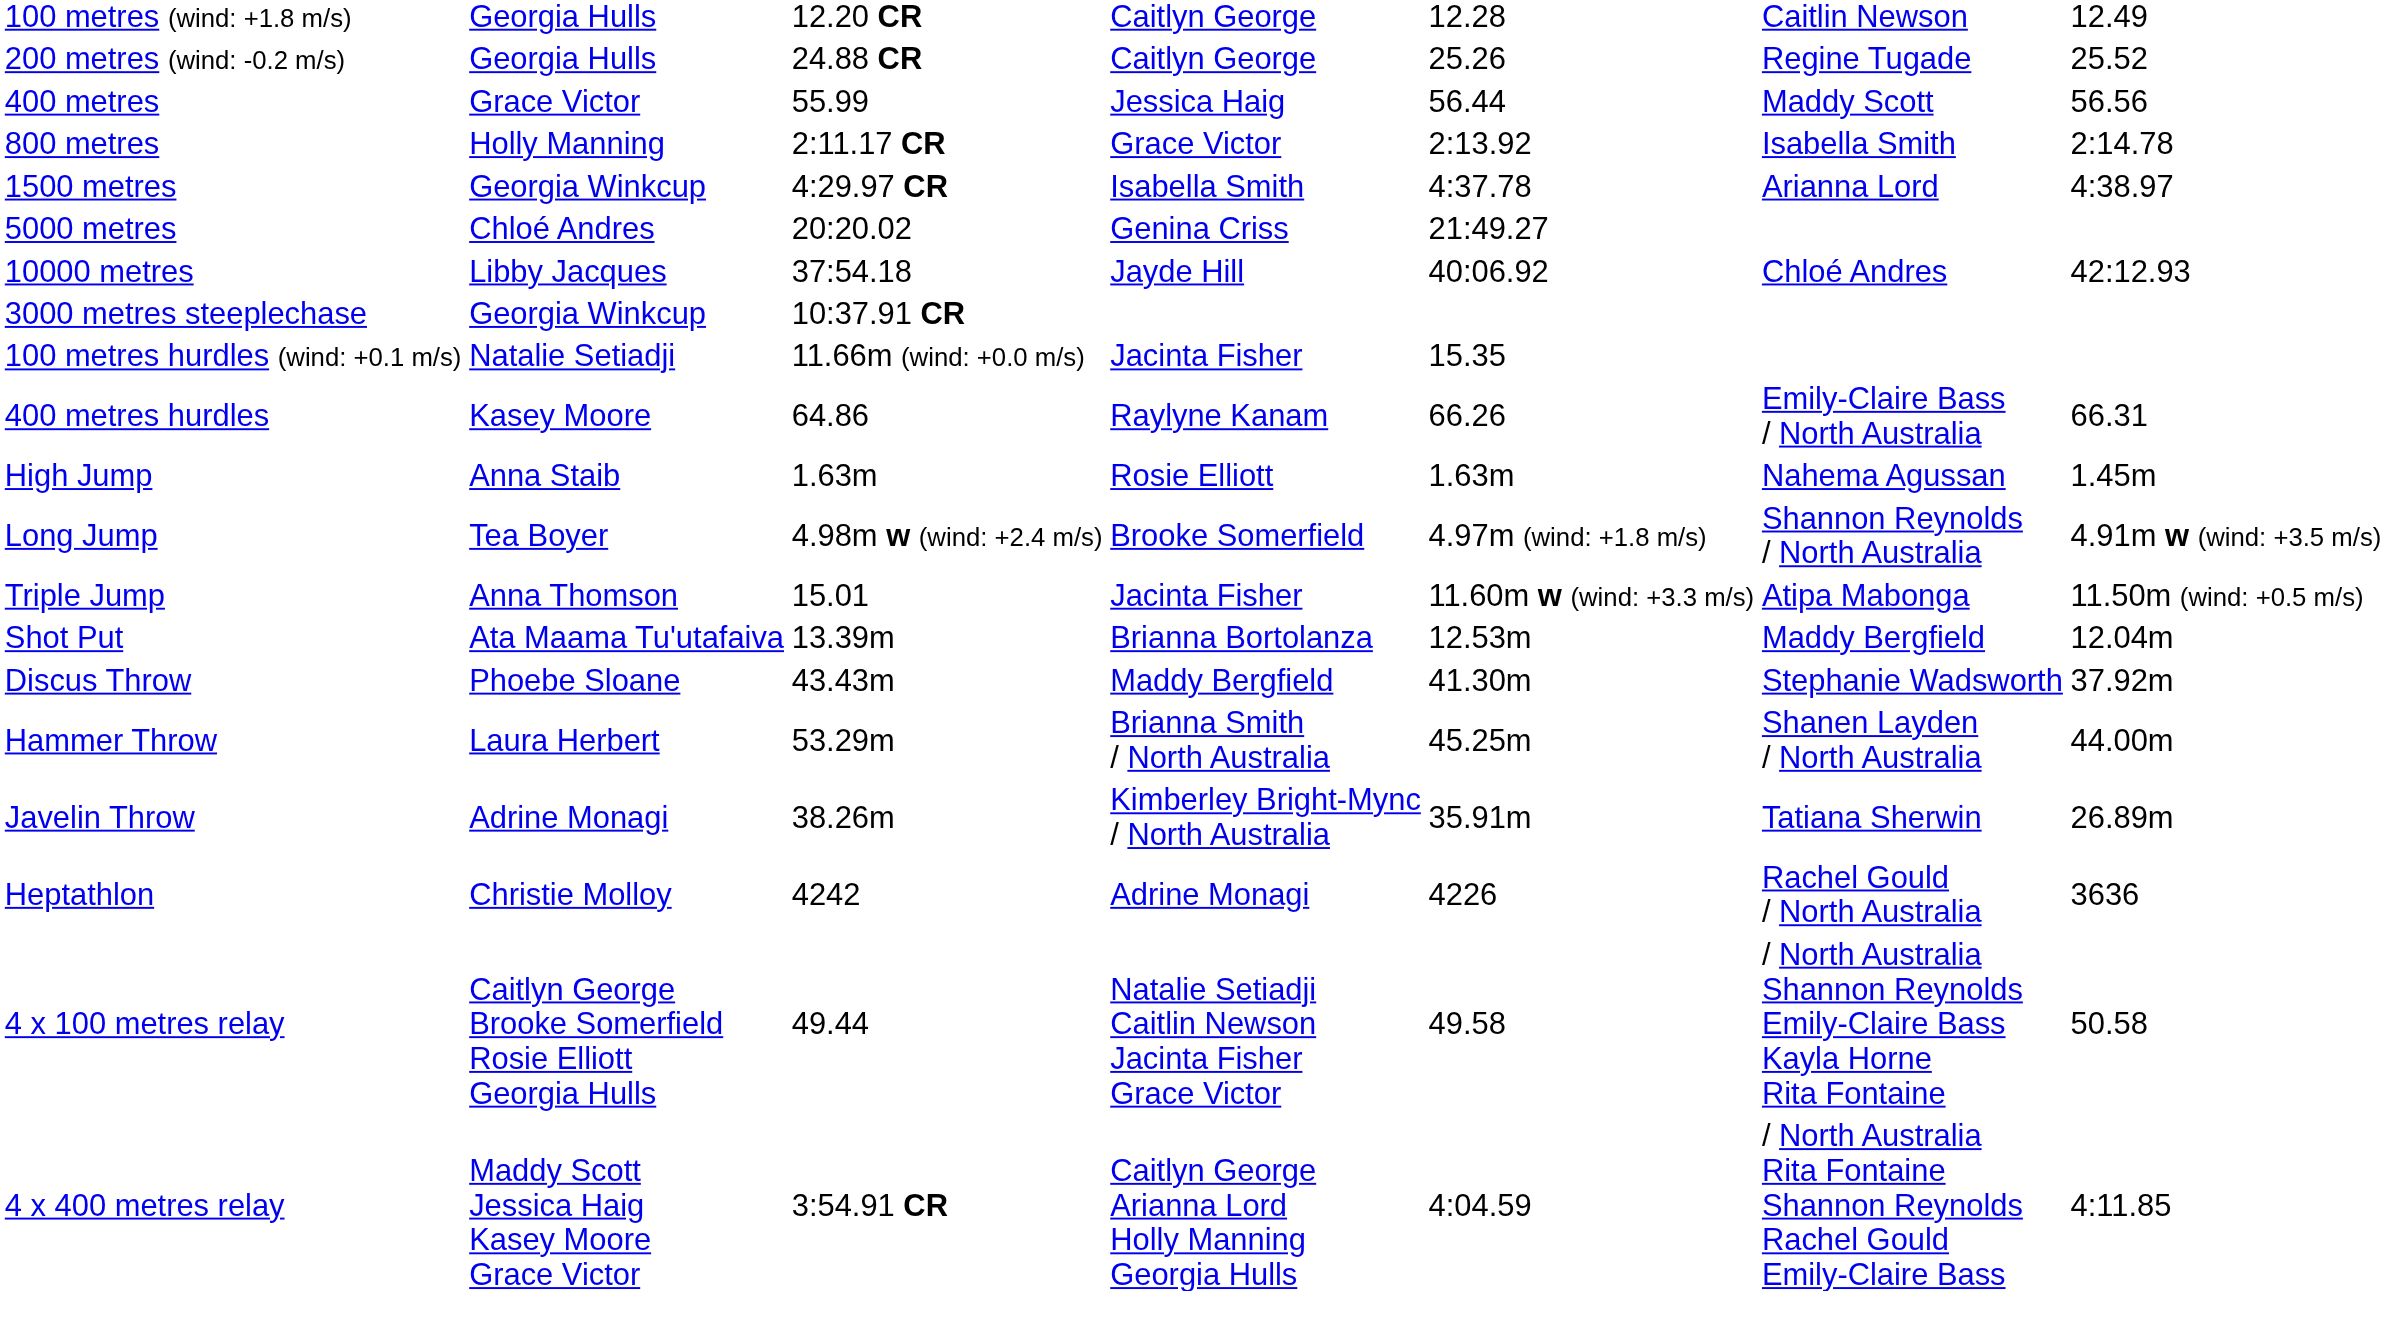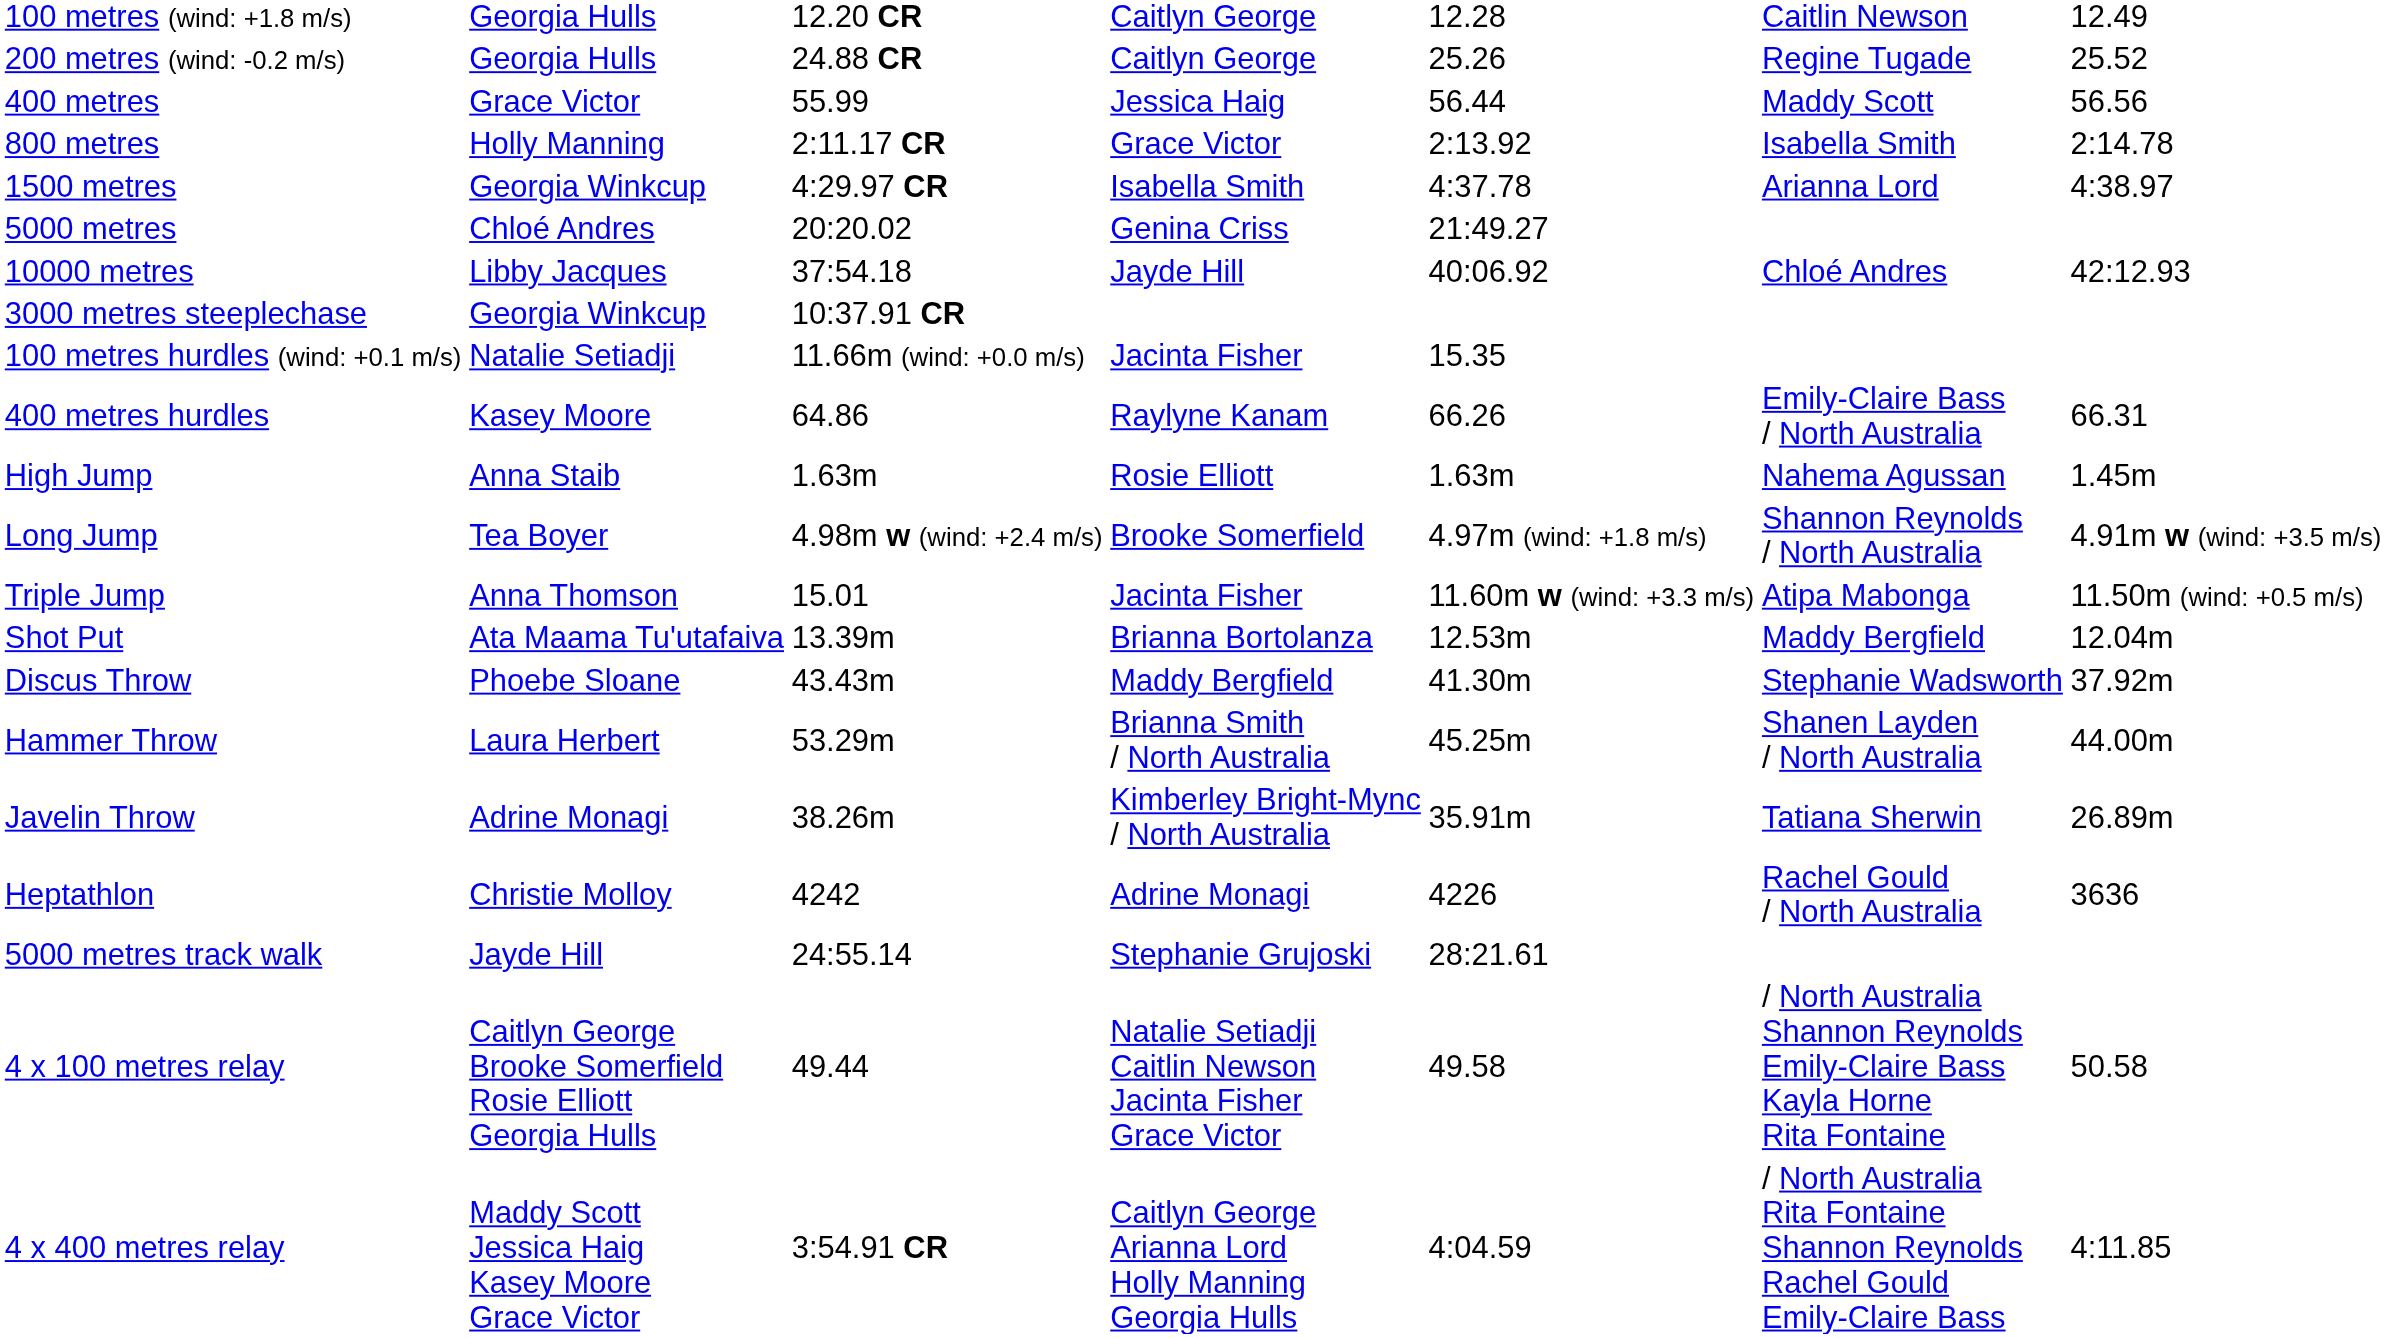+ row: 5000 metres track walk | Jayde Hill | 24:55.14 | Stephanie Grujoski | 28:21.61
